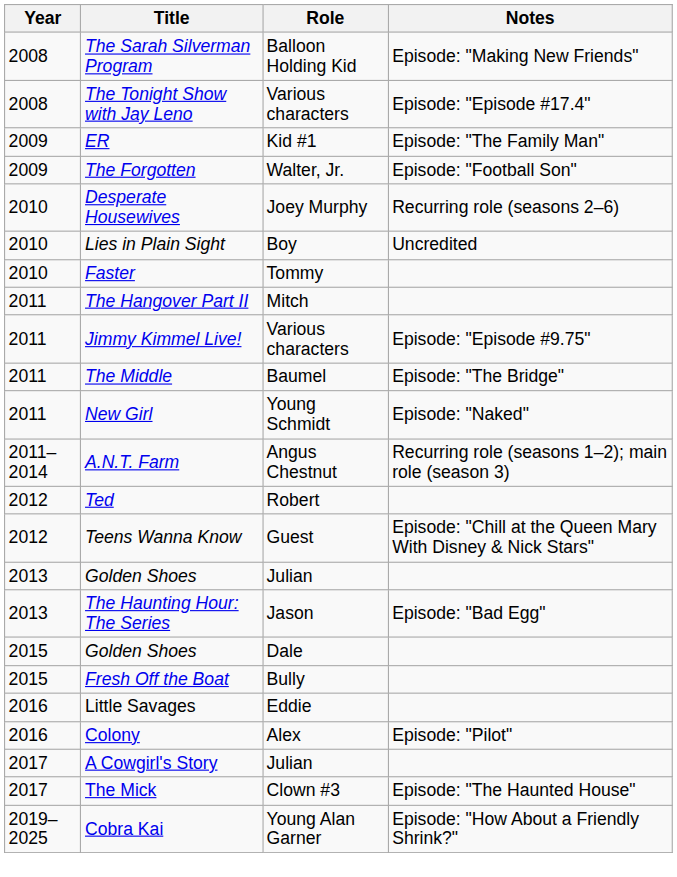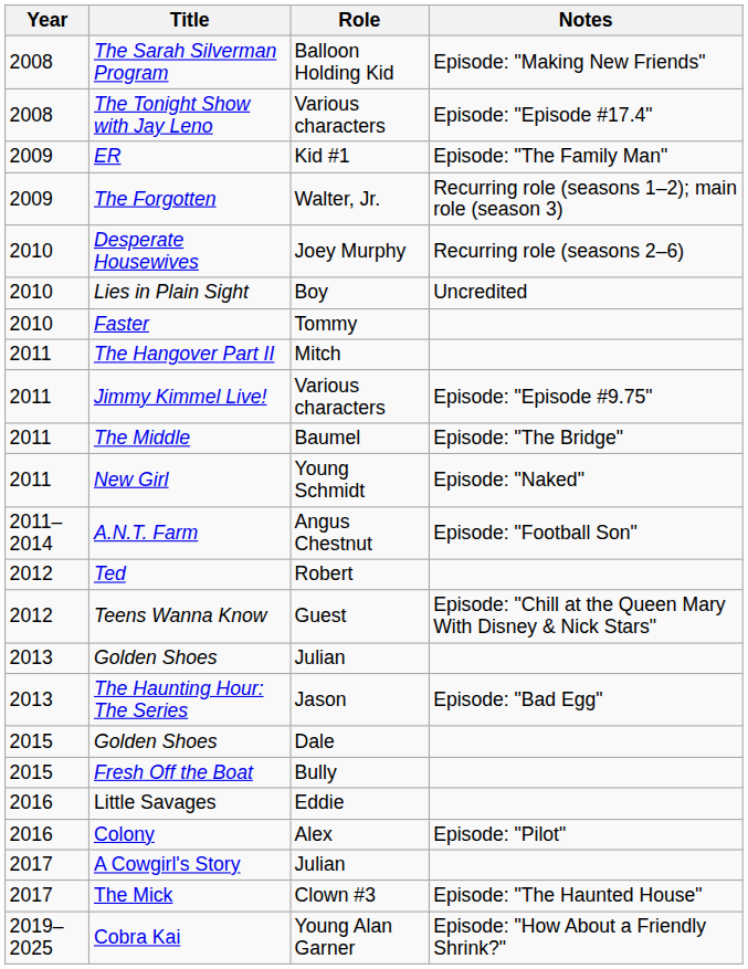The Forgotten | Notes: Episode: "Football Son" -> Recurring role (seasons 1–2); main role (season 3)
A.N.T. Farm | Notes: Recurring role (seasons 1–2); main role (season 3) -> Episode: "Football Son"
